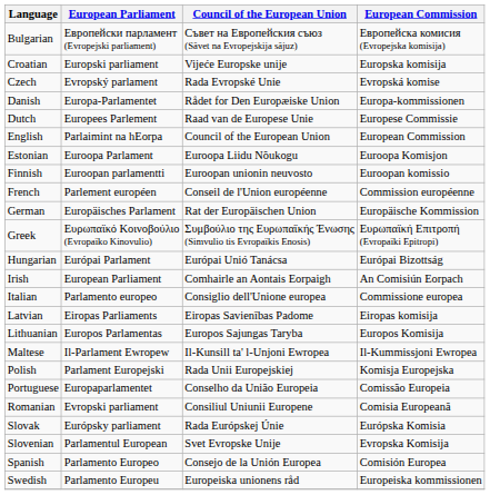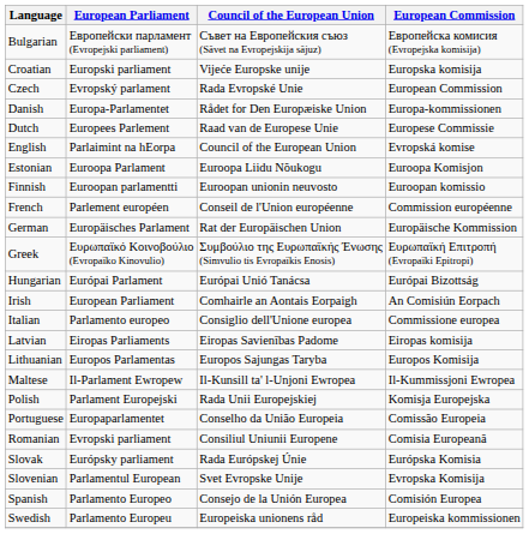Czech | European Commission: Evropská komise -> European Commission
English | European Commission: European Commission -> Evropská komise
